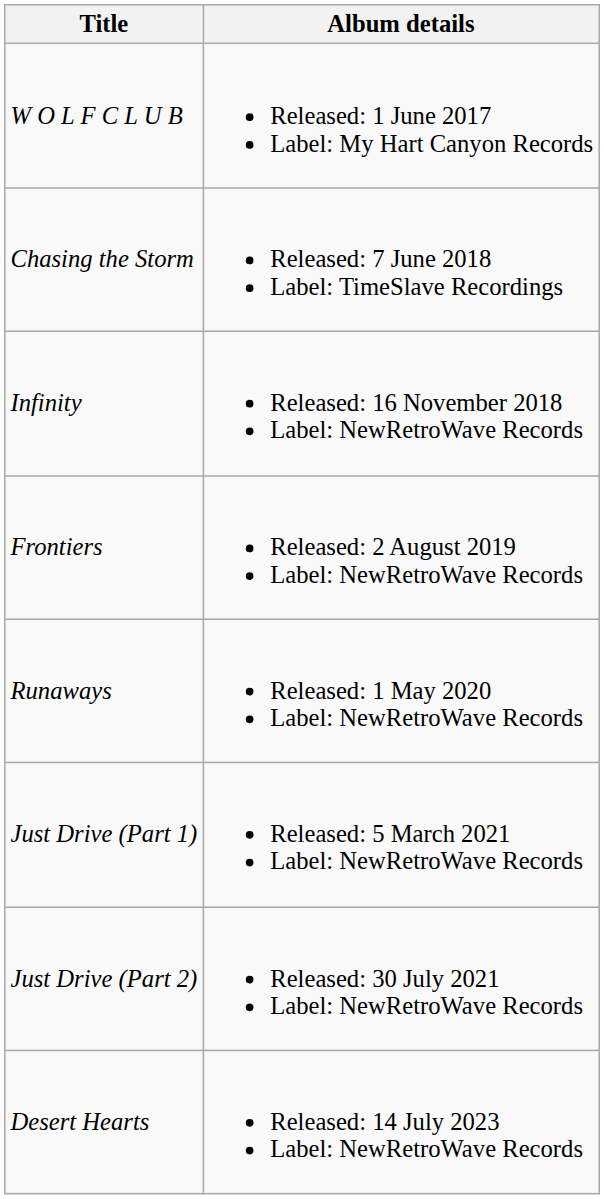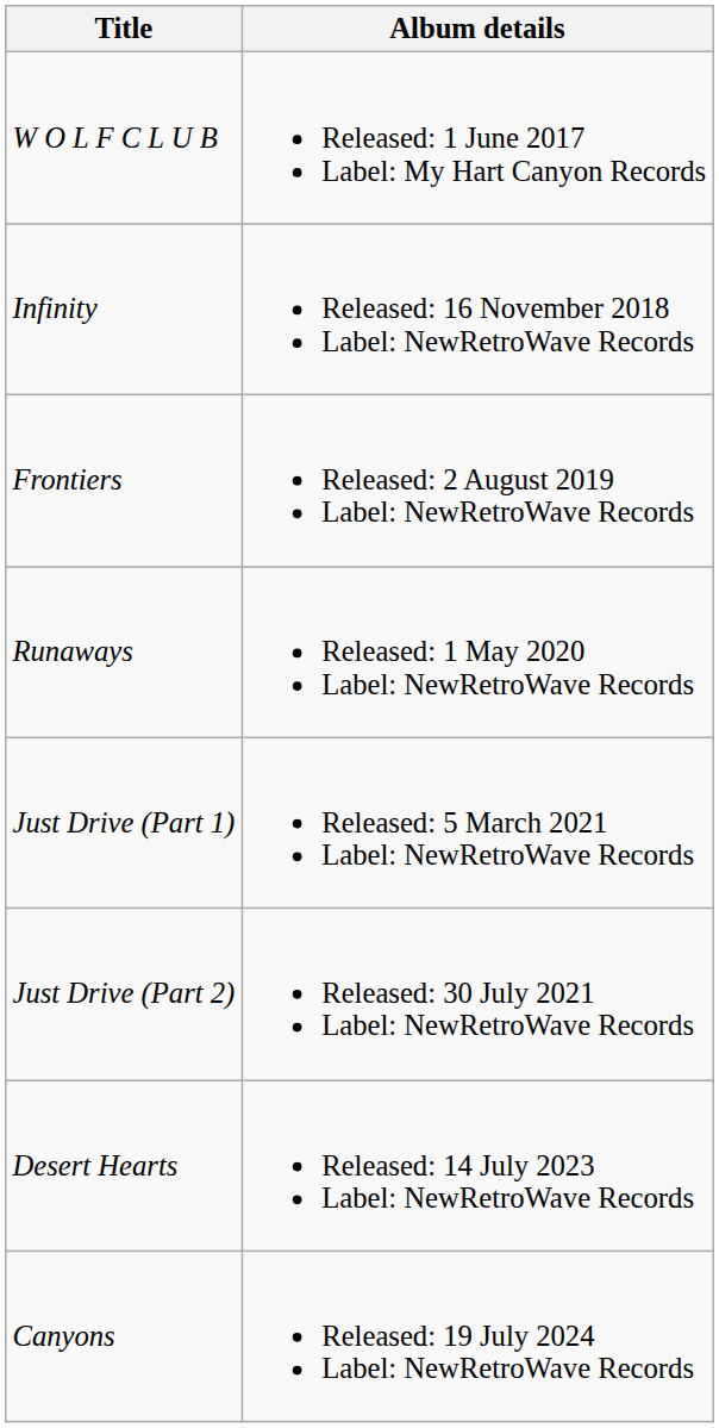- row: Chasing the Storm | Released: 7 June 2018 Label: TimeSlave Recordings
+ row: Canyons | Released: 19 July 2024 Label: NewRetroWave Records
